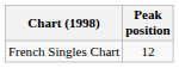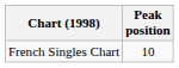French Singles Chart | Peak position: 12 -> 10
